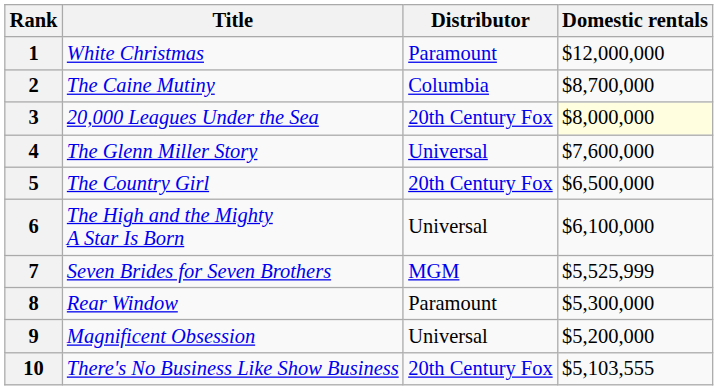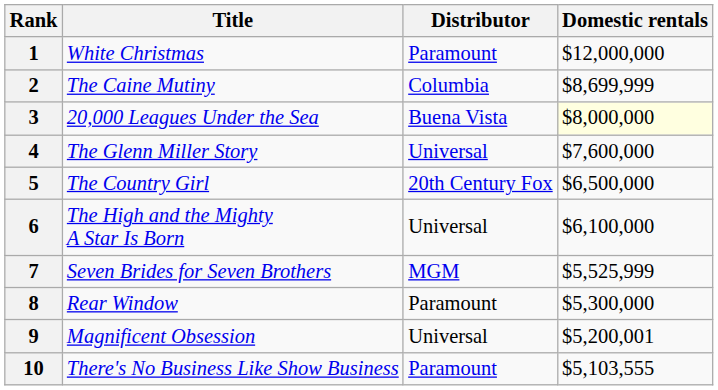2 | Domestic rentals: $8,700,000 -> $8,699,999
3 | Distributor: 20th Century Fox -> Buena Vista
9 | Domestic rentals: $5,200,000 -> $5,200,001
10 | Distributor: 20th Century Fox -> Paramount
